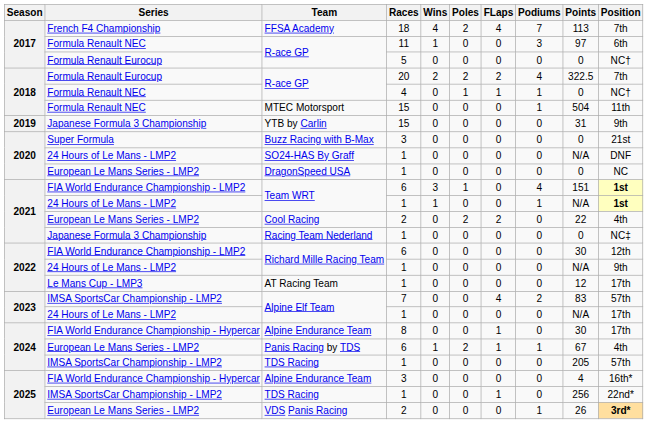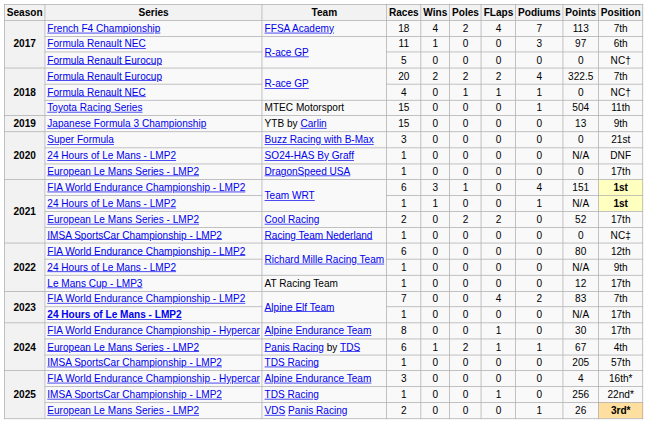MTEC Motorsport | Series: Formula Renault NEC -> Toyota Racing Series
YTB by Carlin | Points: 31 -> 13
DragonSpeed USA | Position: NC -> 17th
Cool Racing | Points: 22 -> 52
Cool Racing | Position: 4th -> 17th
Racing Team Nederland | Series: Japanese Formula 3 Championship -> IMSA SportsCar Championship - LMP2
Richard Mille Racing Team / 6 | Points: 30 -> 80
Alpine Elf Team / 7 | Series: IMSA SportsCar Championship - LMP2 -> FIA World Endurance Championship - LMP2
Alpine Elf Team / 7 | Position: 57th -> 7th
Alpine Elf Team / 1 | Series: normal -> bold
